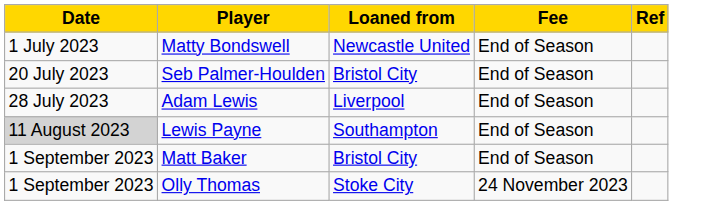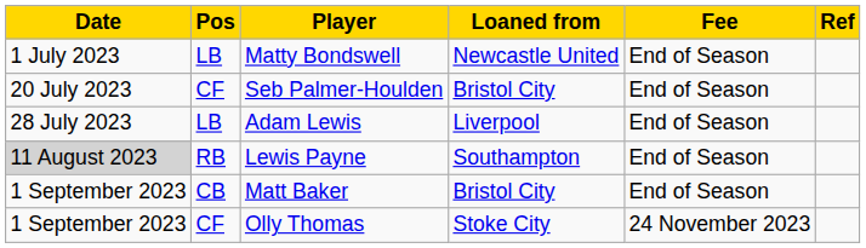+ column: Pos | LB | CF | LB | RB | CB | CF
